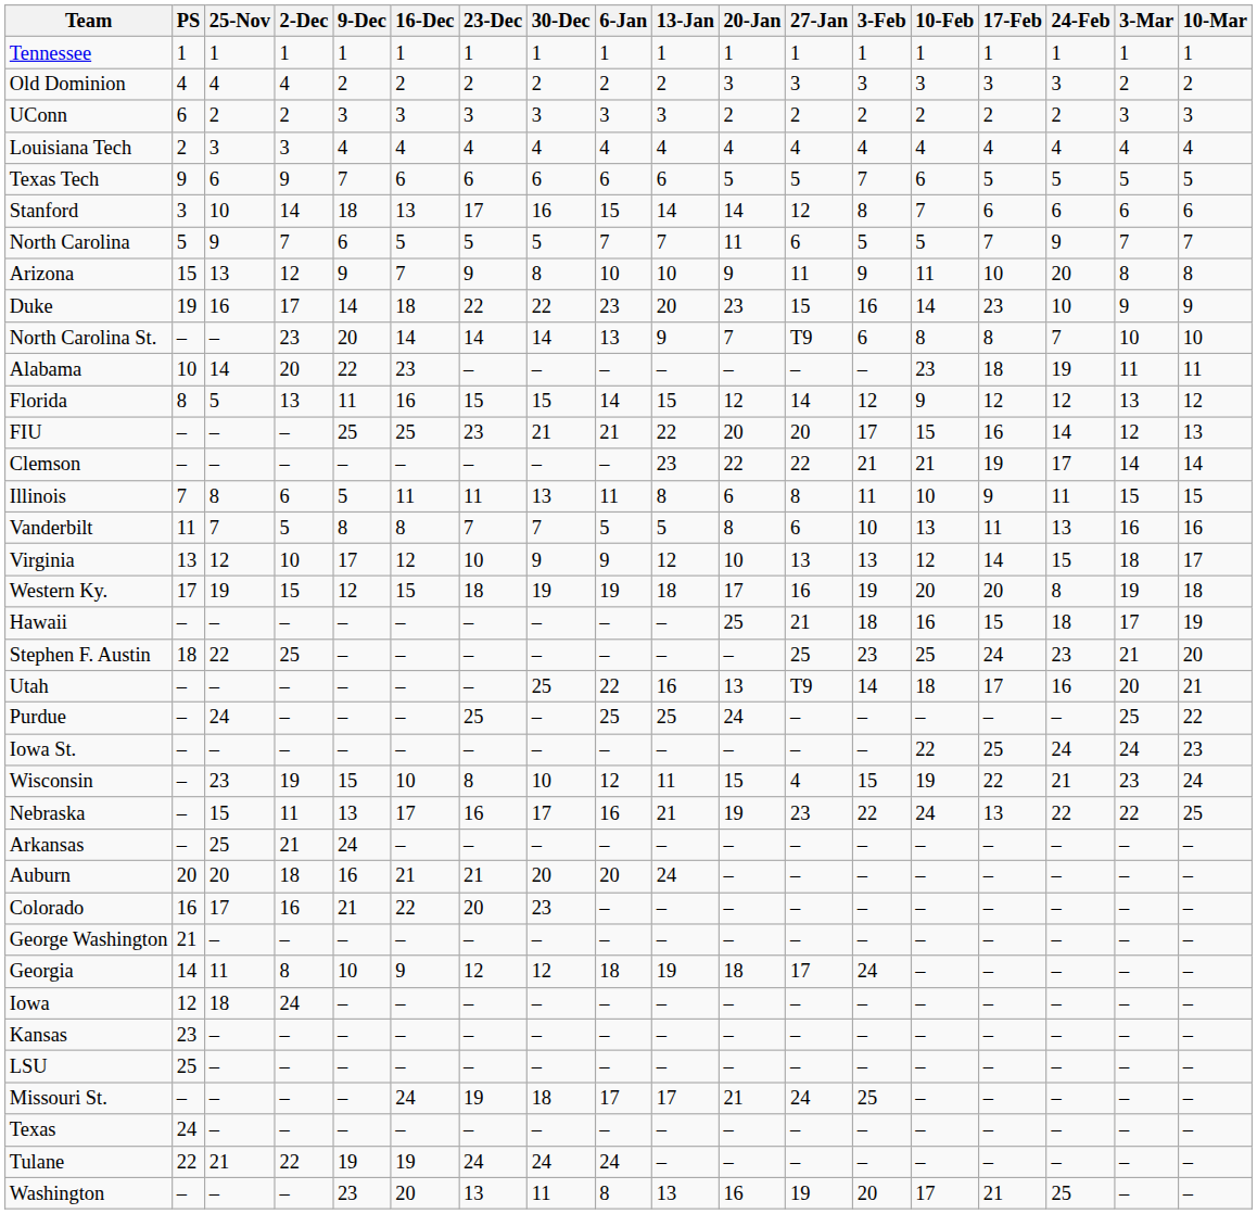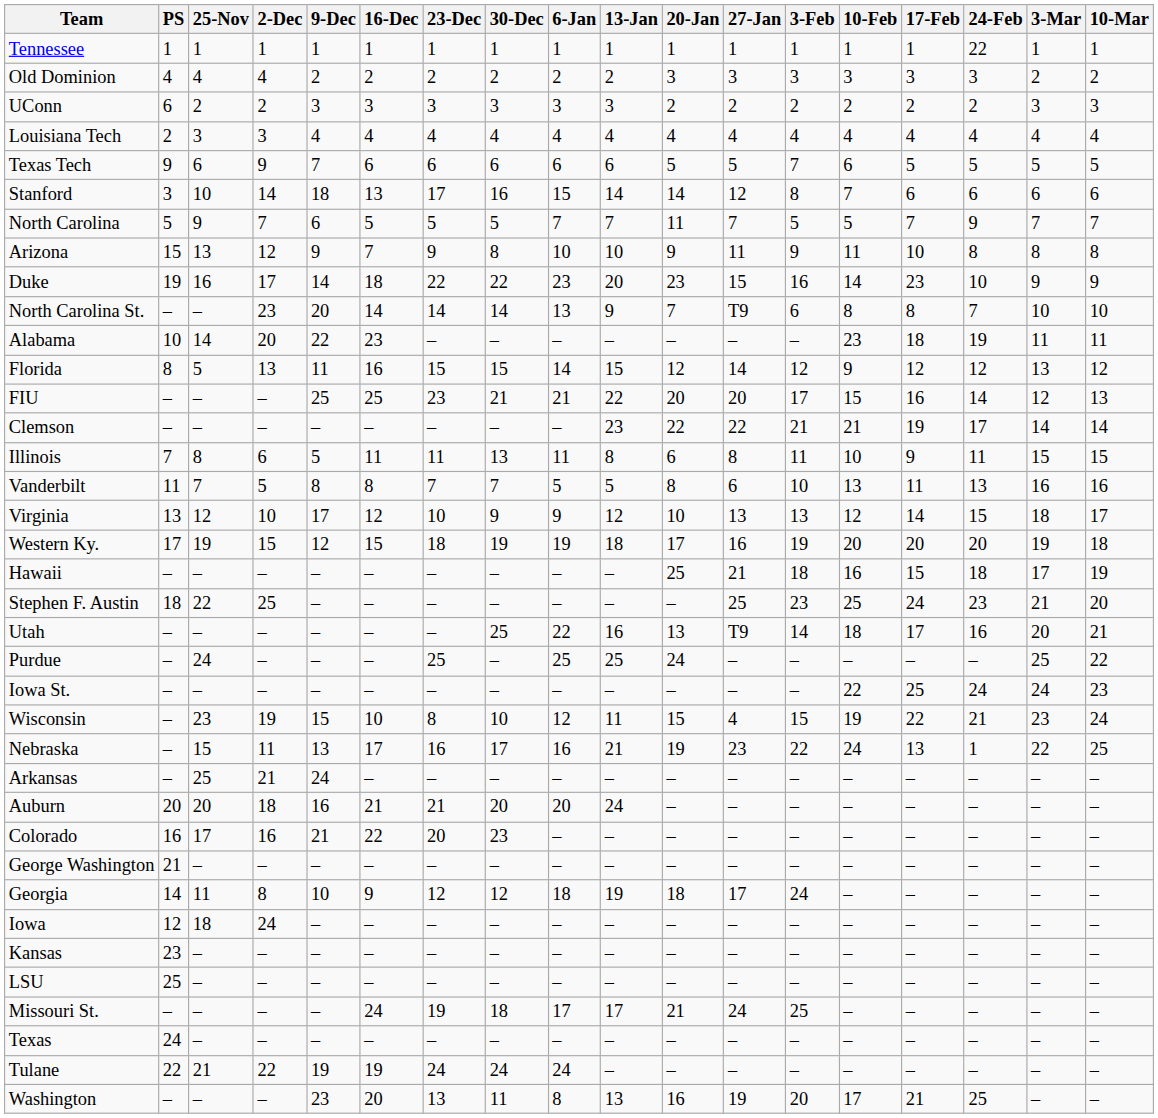Tennessee | 24-Feb: 1 -> 22
North Carolina | 27-Jan: 6 -> 7
Arizona | 24-Feb: 20 -> 8
Western Ky. | 24-Feb: 8 -> 20
Nebraska | 24-Feb: 22 -> 1
